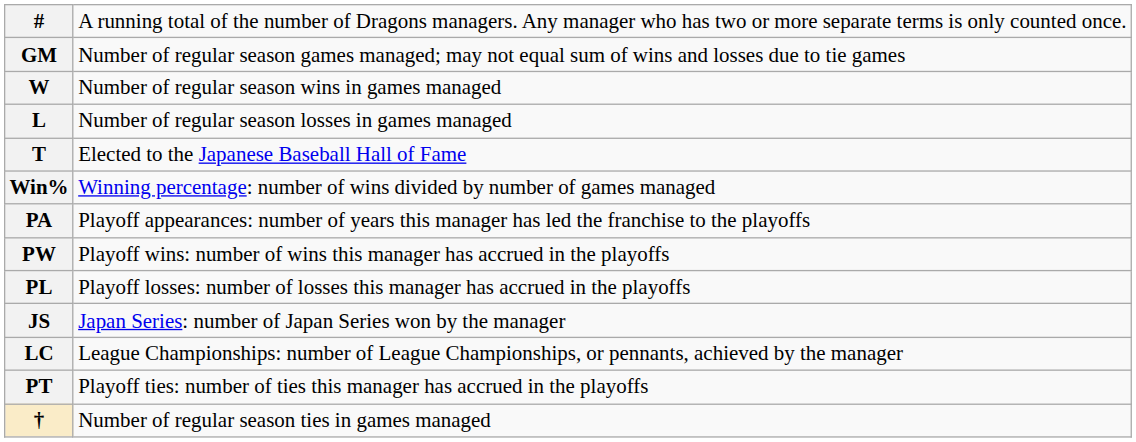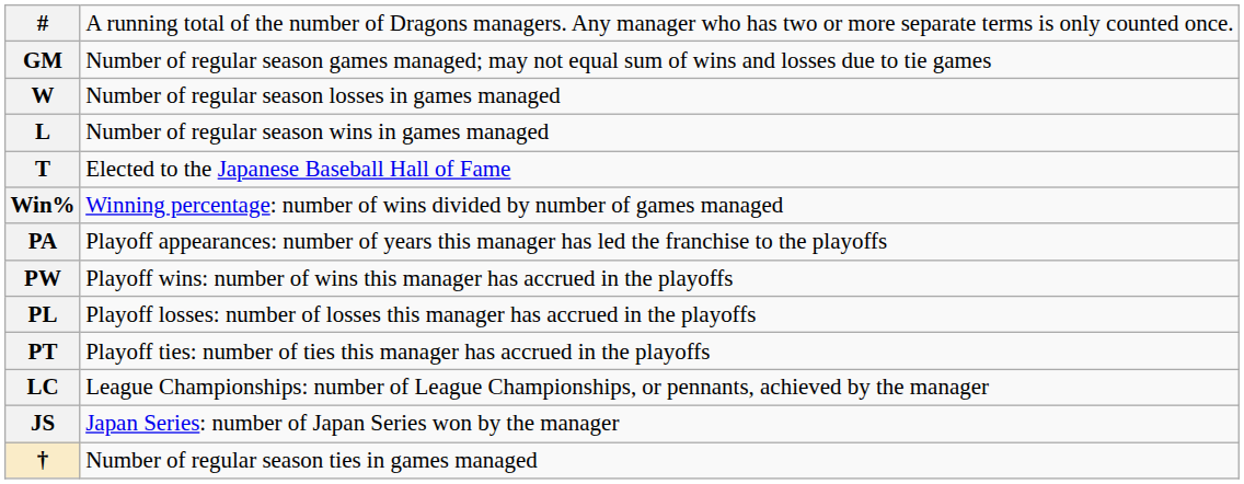W | column 2: Number of regular season wins in games managed -> Number of regular season losses in games managed
L | column 2: Number of regular season losses in games managed -> Number of regular season wins in games managed
rows swapped: PT <-> JS
